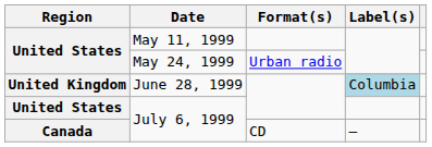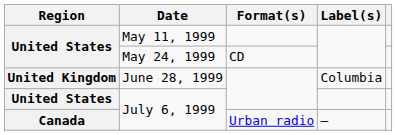May 24, 1999 | Format(s): Urban radio -> CD
June 28, 1999 | Label(s): lightblue background -> no background
Canada / July 6, 1999 | Format(s): CD -> Urban radio
